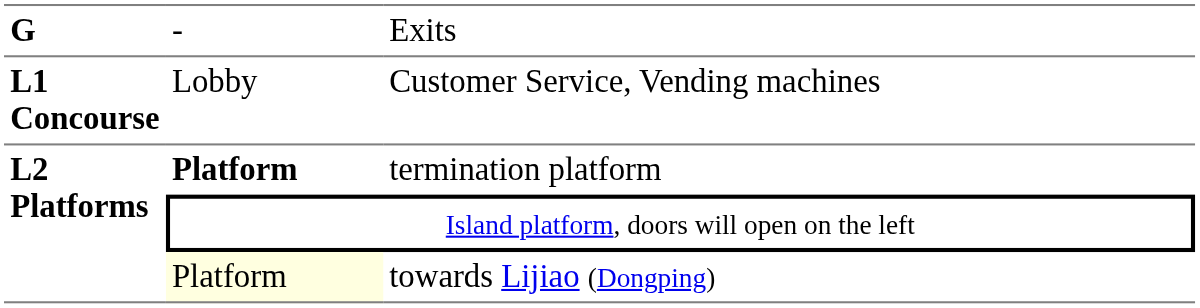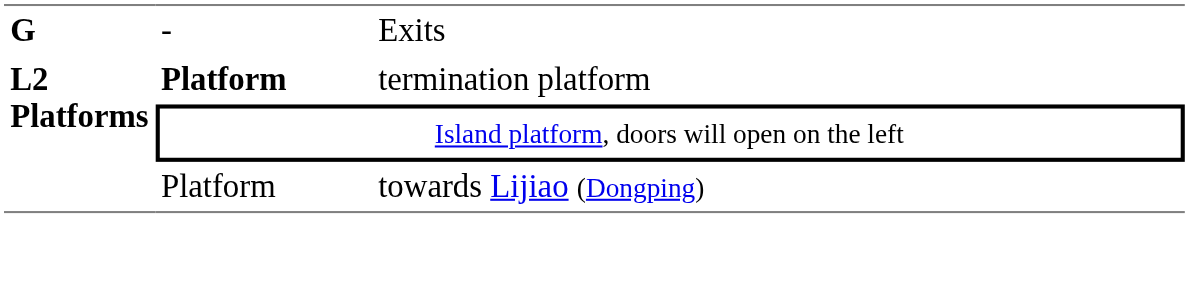- row: L1 Concourse | Lobby | Customer Service, Vending machines
towards Lijiao (Dongping) | column 2: lightyellow background -> no background
